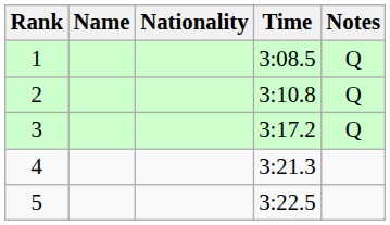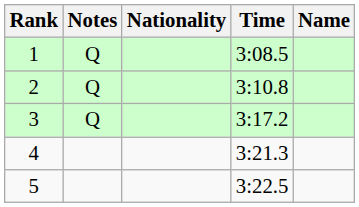columns swapped: Name <-> Notes
